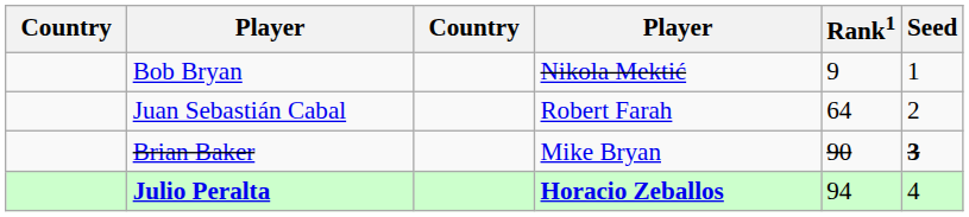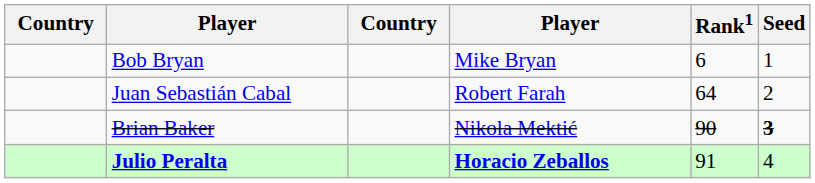Bob Bryan | column 4: Nikola Mektić -> Mike Bryan
Bob Bryan | Rank1: 9 -> 6
Brian Baker | column 4: Mike Bryan -> Nikola Mektić
Julio Peralta | Rank1: 94 -> 91
